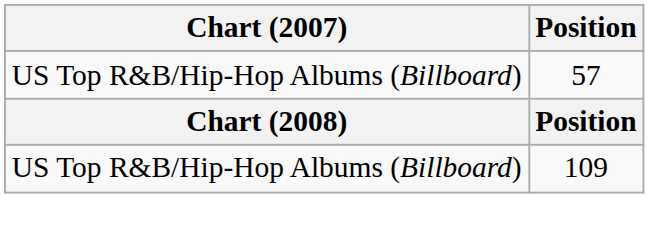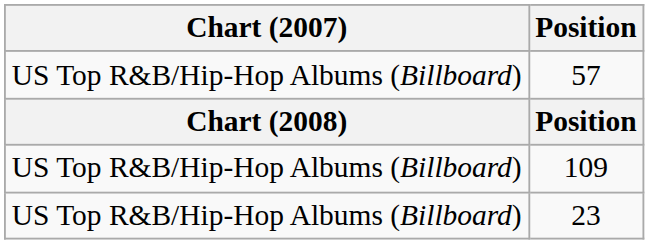+ row: US Top R&B/Hip-Hop Albums (Billboard) | 23
